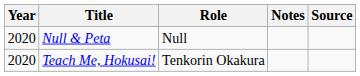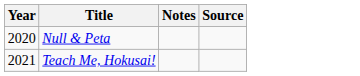- column: Role | Null | Tenkorin Okakura
Teach Me, Hokusai! | Year: 2020 -> 2021
